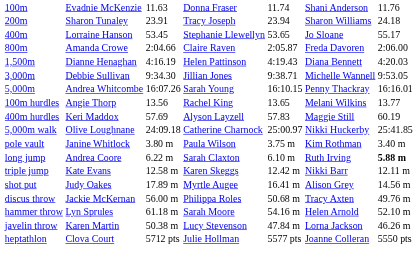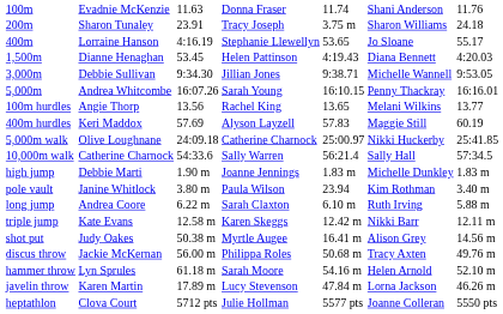200m | column 5: 23.94 -> 3.75 m
400m | column 3: 53.45 -> 4:16.19
- row: 800m | Amanda Crowe | 2:04.66 | Claire Raven | 2:05.87 | Freda Davoren | 2:06.00
1,500m | column 3: 4:16.19 -> 53.45
+ row: 10,000m walk | Catherine Charnock | 54:33.6 | Sally Warren | 56:21.4 | Sally Hall | 57:34.5
+ row: high jump | Debbie Marti | 1.90 m | Joanne Jennings | 1.83 m | Michelle Dunkley | 1.83 m
pole vault | column 5: 3.75 m -> 23.94
long jump | column 7: bold -> normal
shot put | column 3: 17.89 m -> 50.38 m
javelin throw | column 3: 50.38 m -> 17.89 m
